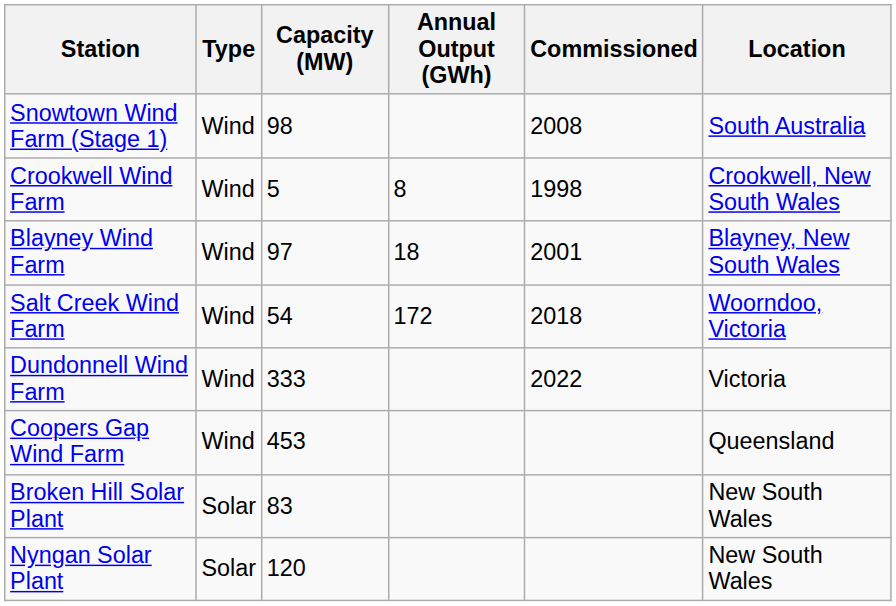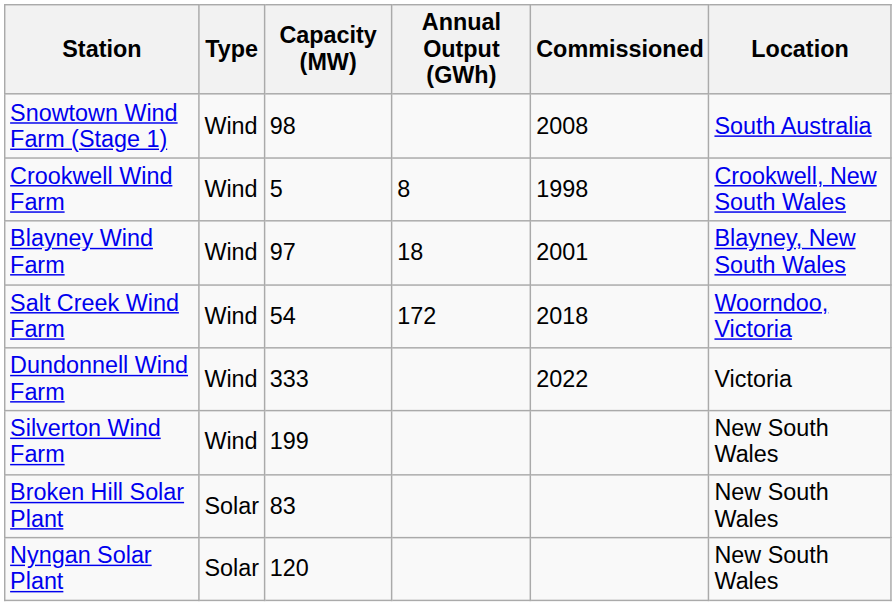- row: Coopers Gap Wind Farm | Wind | 453 | Queensland
+ row: Silverton Wind Farm | Wind | 199 | New South Wales
